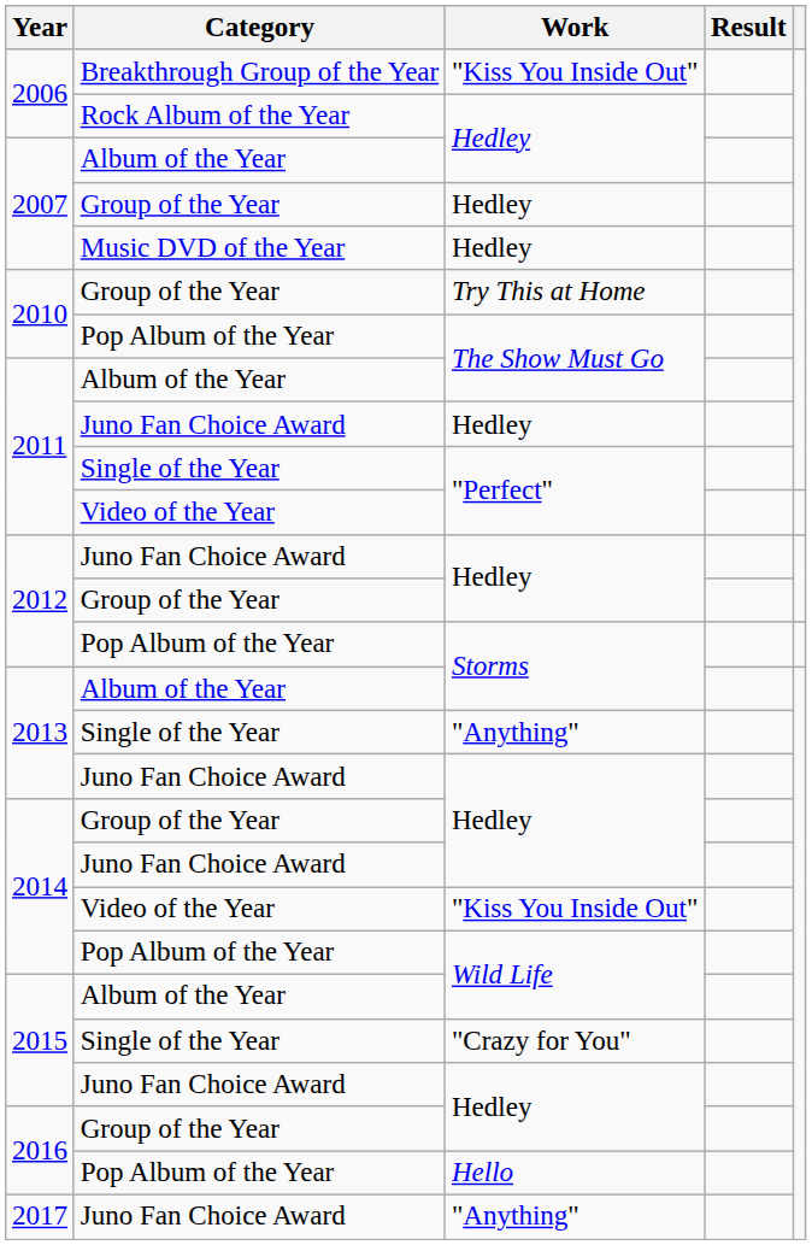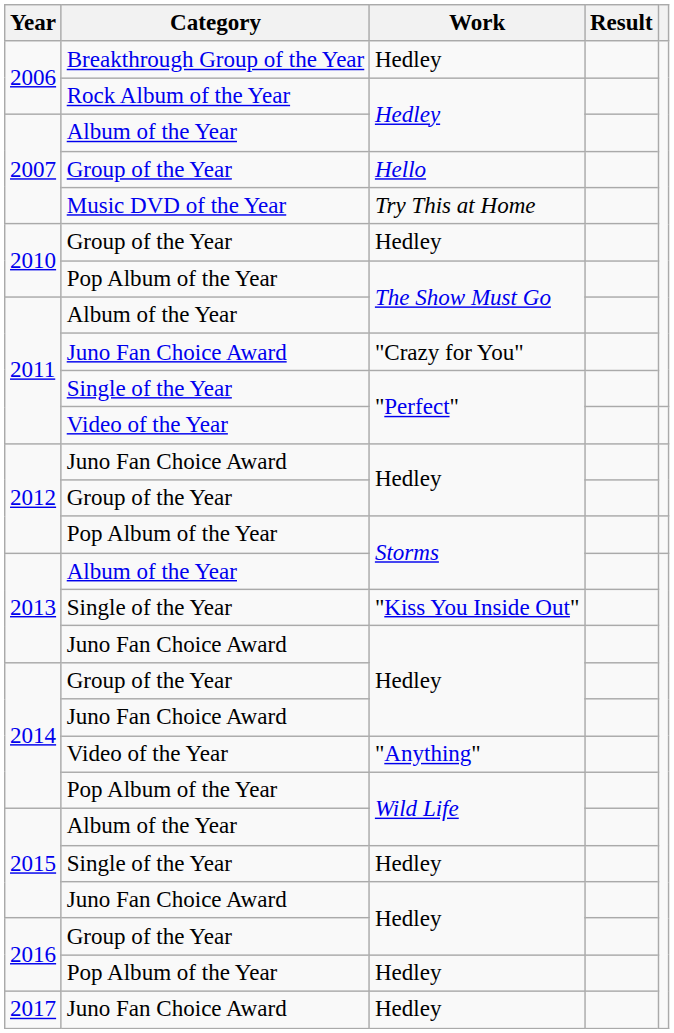2006 / Breakthrough Group of the Year | Work: "Kiss You Inside Out" -> Hedley
2007 / Group of the Year | Work: Hedley -> Hello
2007 / Music DVD of the Year | Work: Hedley -> Try This at Home
2010 / Group of the Year | Work: Try This at Home -> Hedley
2011 / Juno Fan Choice Award | Work: Hedley -> "Crazy for You"
2013 / Single of the Year | Work: "Anything" -> "Kiss You Inside Out"
2014 / Video of the Year | Work: "Kiss You Inside Out" -> "Anything"
2015 / Single of the Year | Work: "Crazy for You" -> Hedley
2016 / Pop Album of the Year | Work: Hello -> Hedley
2017 | Work: "Anything" -> Hedley
